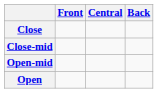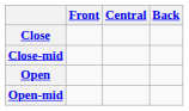rows swapped: Open-mid <-> Open
